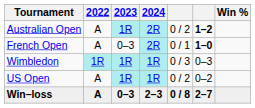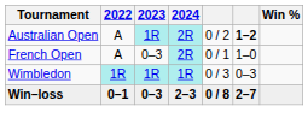French Open | column 6: bold -> normal
- row: US Open | A | 1R | 1R | 0 / 2 | 0–2
Win–loss | 2022: A -> 0–1
